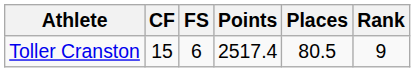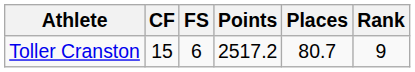Toller Cranston | Points: 2517.4 -> 2517.2
Toller Cranston | Places: 80.5 -> 80.7
